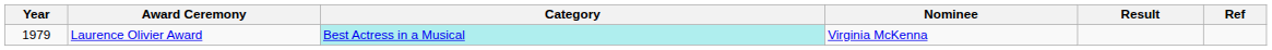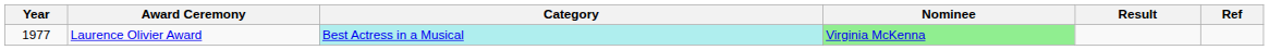Laurence Olivier Award | Year: 1979 -> 1977
Laurence Olivier Award | Nominee: no background -> lightgreen background
